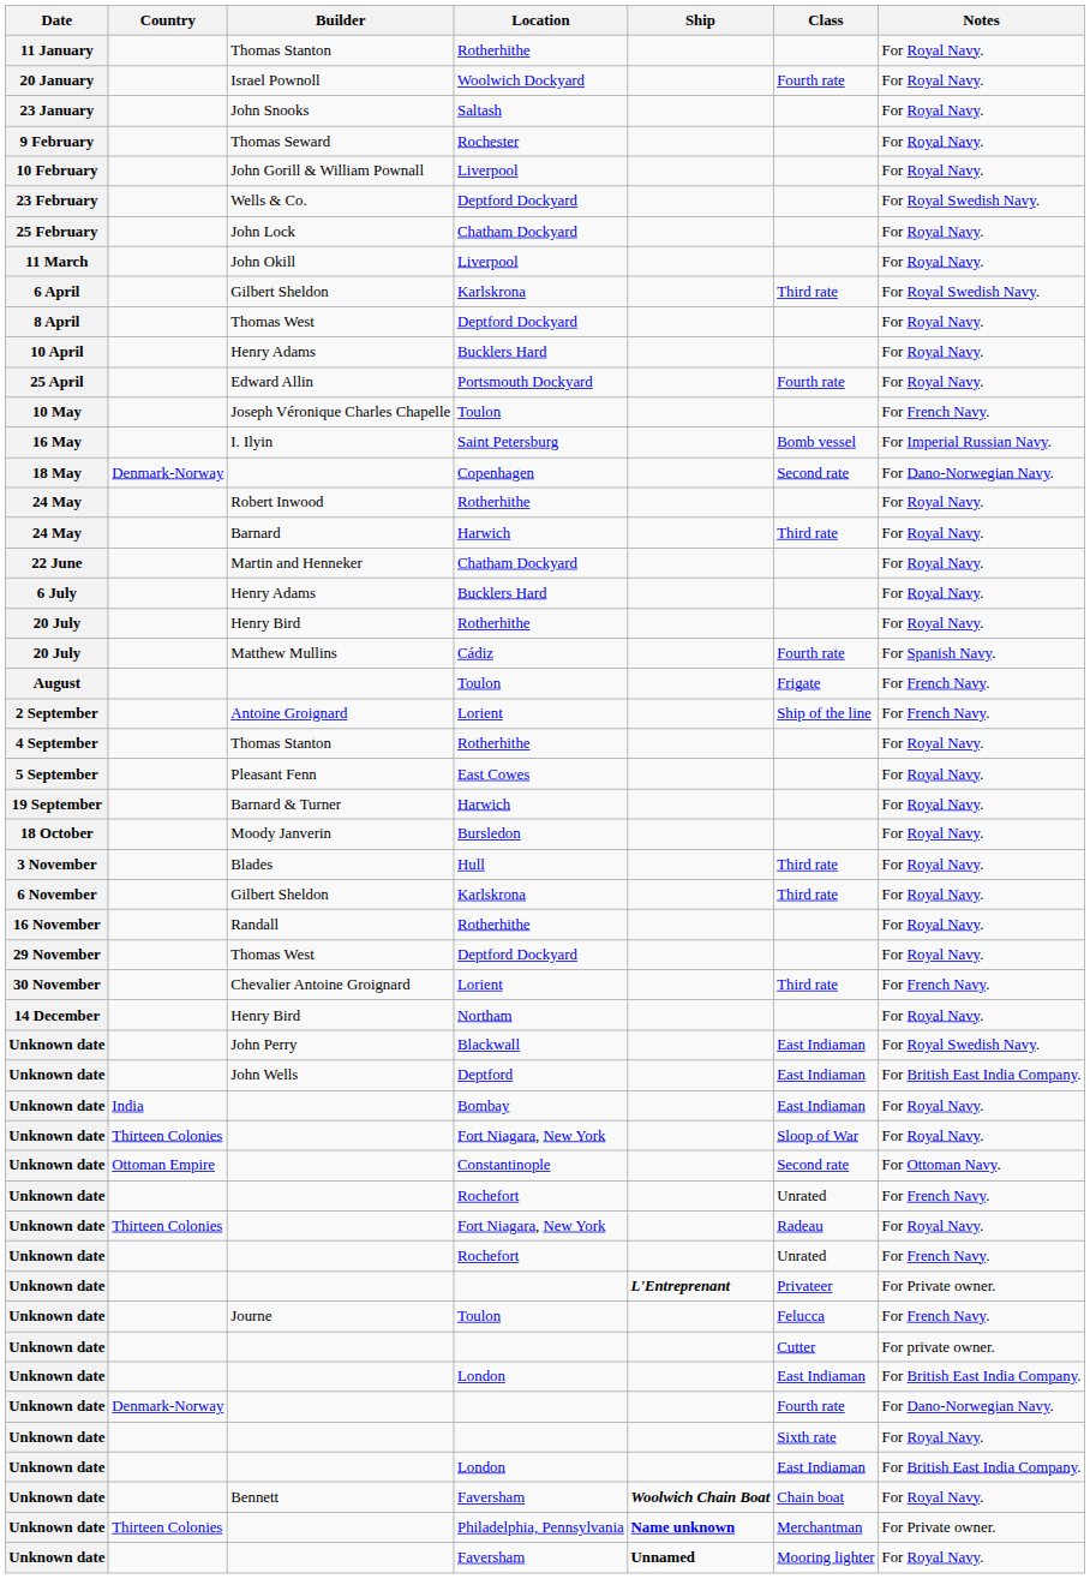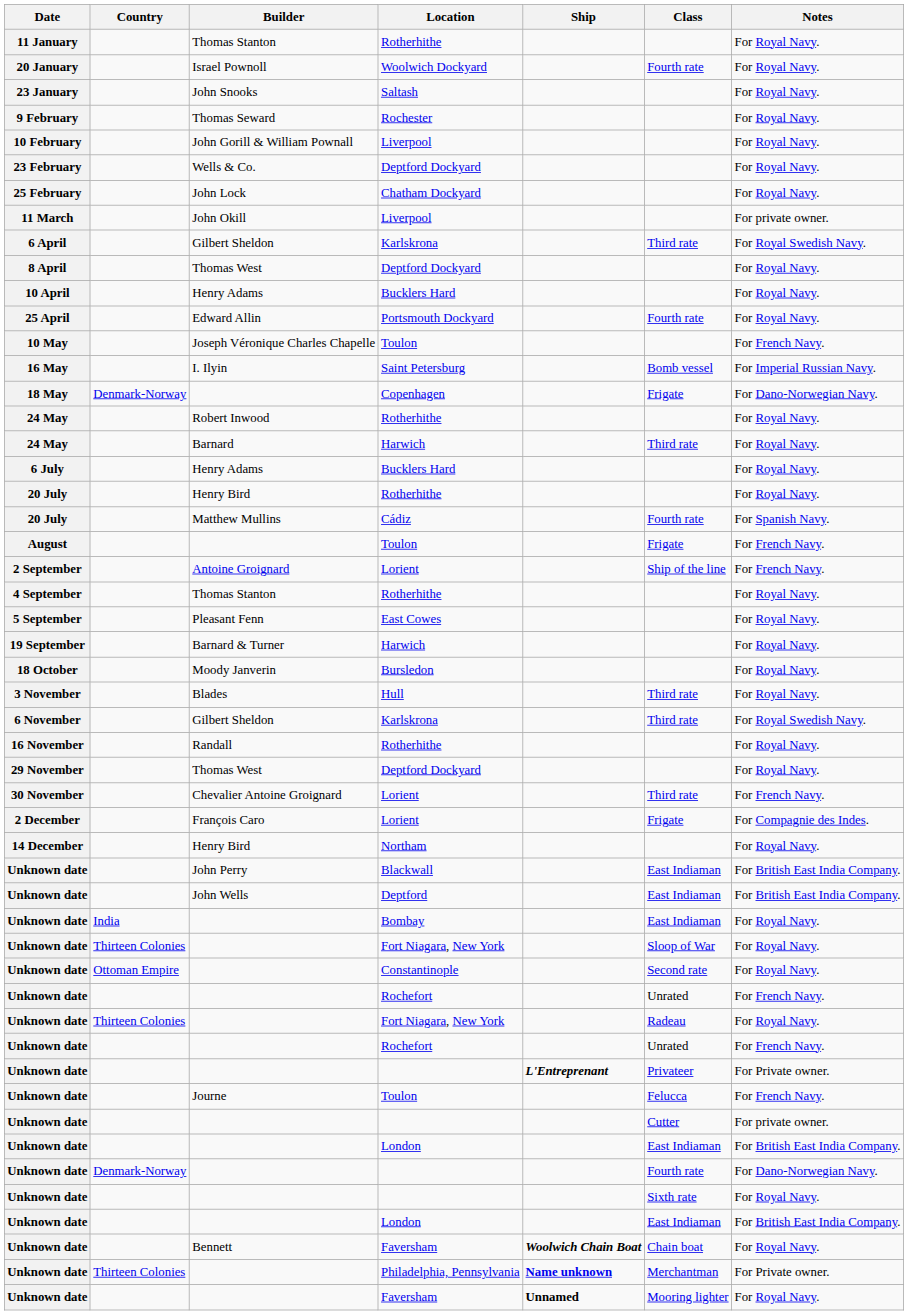23 February | Notes: For Royal Swedish Navy. -> For Royal Navy.
11 March | Notes: For Royal Navy. -> For private owner.
18 May | Class: Second rate -> Frigate
- row: 22 June | Martin and Henneker | Chatham Dockyard | For Royal Navy.
6 November | Notes: For Royal Navy. -> For Royal Swedish Navy.
+ row: 2 December | François Caro | Lorient | Frigate | For Compagnie des Indes.
Unknown date / Blackwall | Notes: For Royal Swedish Navy. -> For British East India Company.
Unknown date / Constantinople | Notes: For Ottoman Navy. -> For Royal Navy.
